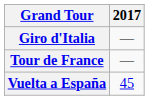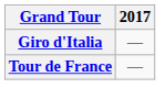- row: Vuelta a España | 45
